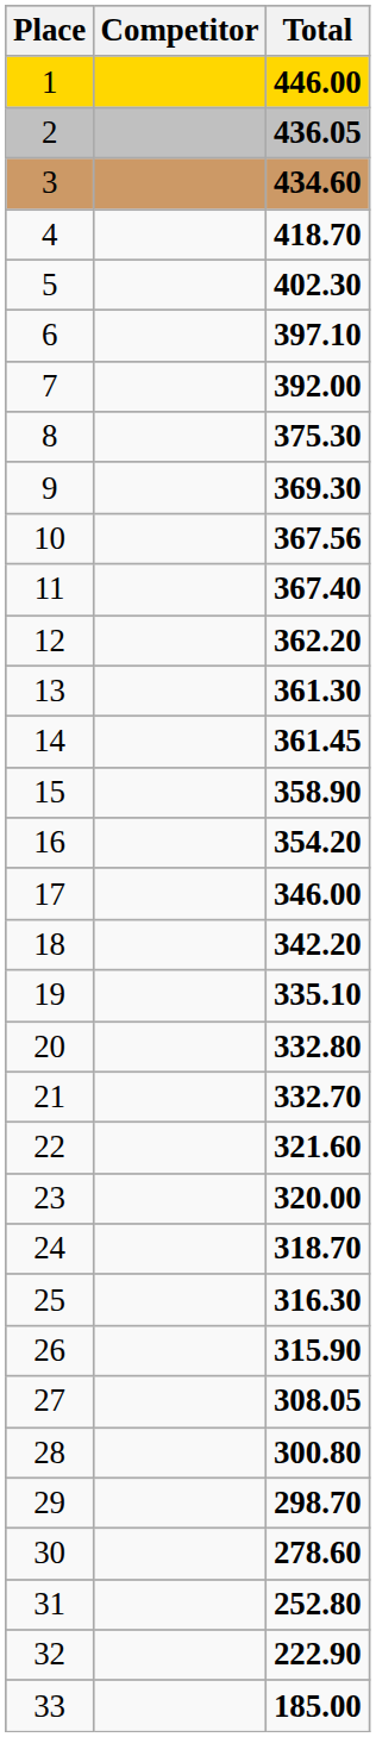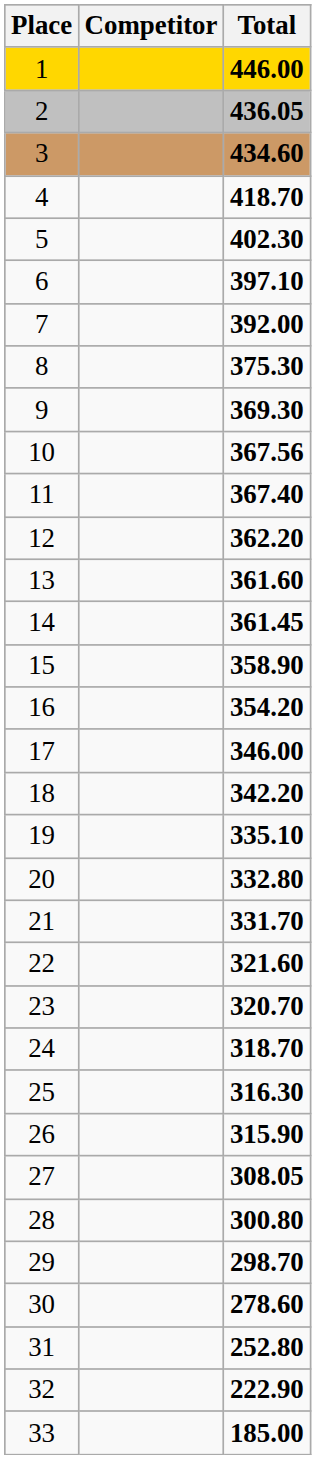13 | Total: 361.30 -> 361.60
21 | Total: 332.70 -> 331.70
23 | Total: 320.00 -> 320.70
